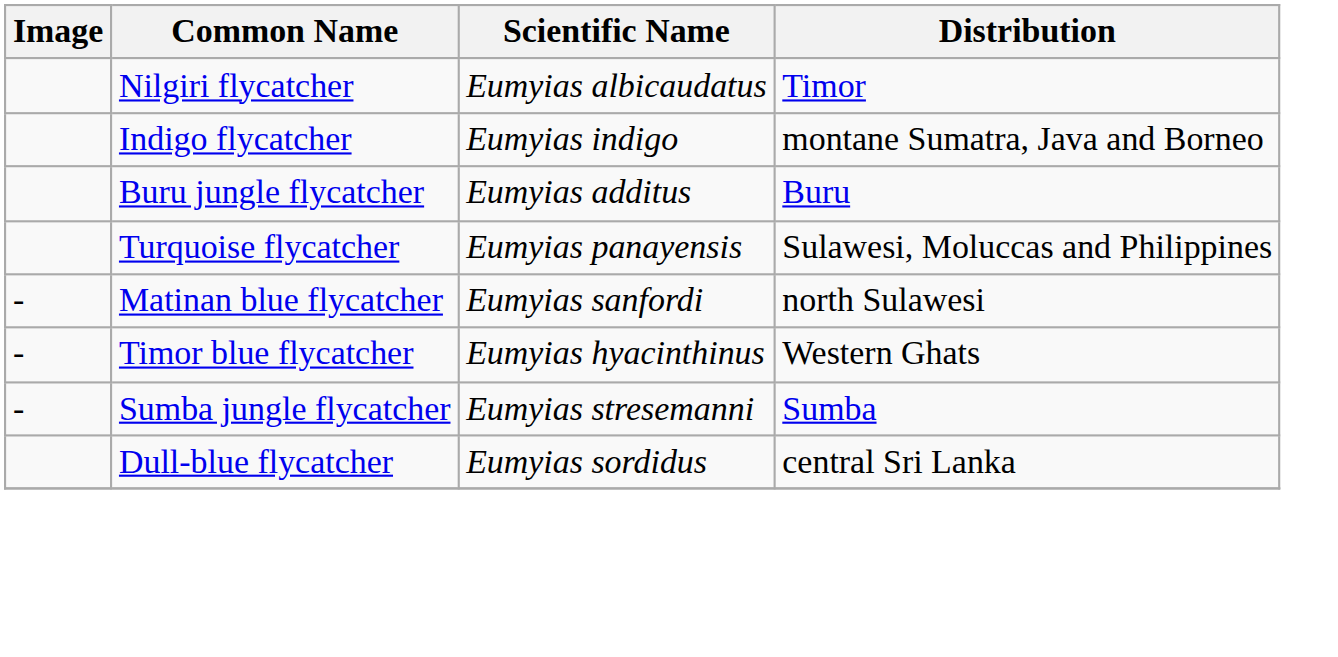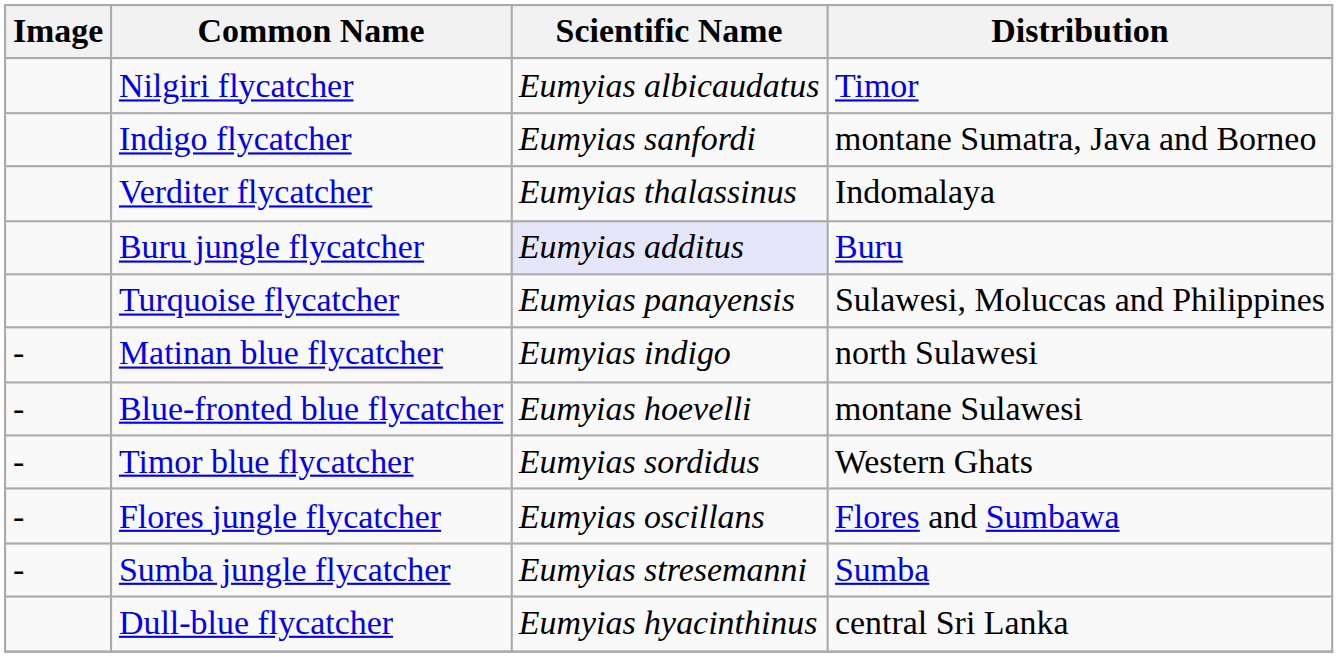Indigo flycatcher | Scientific Name: Eumyias indigo -> Eumyias sanfordi
+ row: Verditer flycatcher | Eumyias thalassinus | Indomalaya
Buru jungle flycatcher | Scientific Name: no background -> lavender background
Matinan blue flycatcher | Scientific Name: Eumyias sanfordi -> Eumyias indigo
+ row: - | Blue-fronted blue flycatcher | Eumyias hoevelli | montane Sulawesi
Timor blue flycatcher | Scientific Name: Eumyias hyacinthinus -> Eumyias sordidus
+ row: - | Flores jungle flycatcher | Eumyias oscillans | Flores and Sumbawa
Dull-blue flycatcher | Scientific Name: Eumyias sordidus -> Eumyias hyacinthinus
